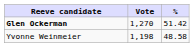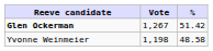Glen Ockerman | Vote: 1,270 -> 1,267
